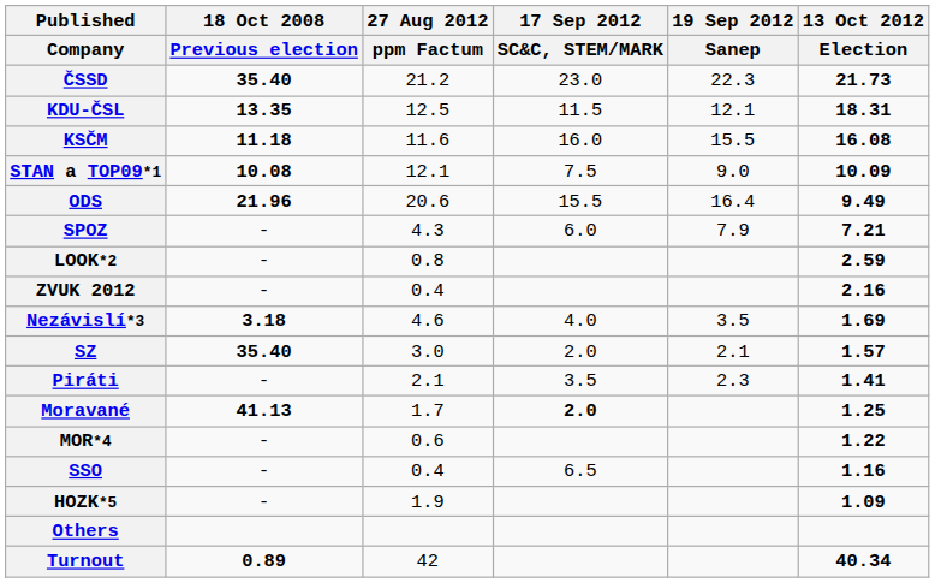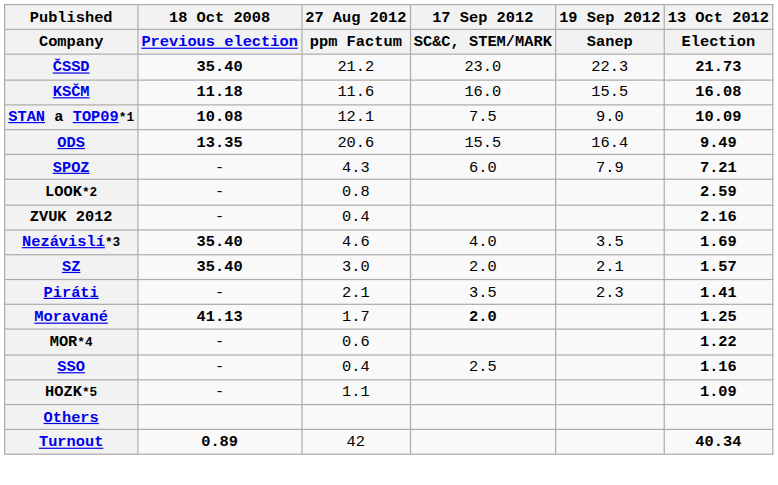- row: KDU-ČSL | 13.35 | 12.5 | 11.5 | 12.1 | 18.31
ODS | 18 Oct 2008 / Previous election: 21.96 -> 13.35
Nezávislí*3 | 18 Oct 2008 / Previous election: 3.18 -> 35.40
SSO | 17 Sep 2012 / SC&C, STEM/MARK: 6.5 -> 2.5
HOZK*5 | 27 Aug 2012 / ppm Factum: 1.9 -> 1.1
